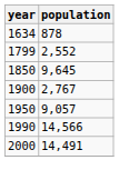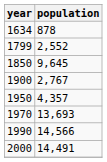1950 | population: 9,057 -> 4,357
+ row: 1970 | 13,693
